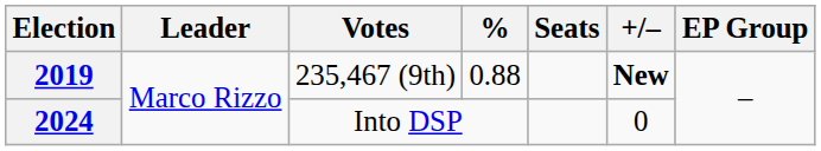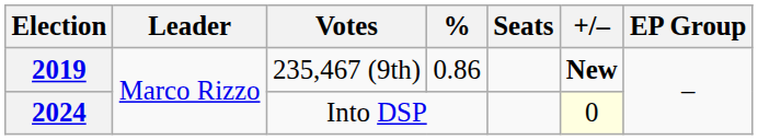2019 | %: 0.88 -> 0.86
2024 | +/–: no background -> lightyellow background
